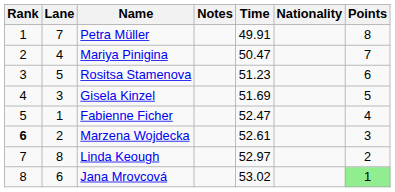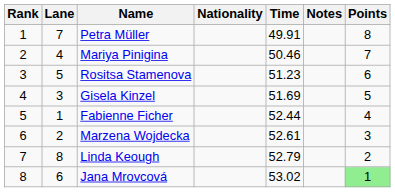columns swapped: Nationality <-> Notes
Mariya Pinigina | Time: 50.47 -> 50.46
Fabienne Ficher | Time: 52.47 -> 52.44
Marzena Wojdecka | Rank: bold -> normal
Linda Keough | Time: 52.97 -> 52.79
